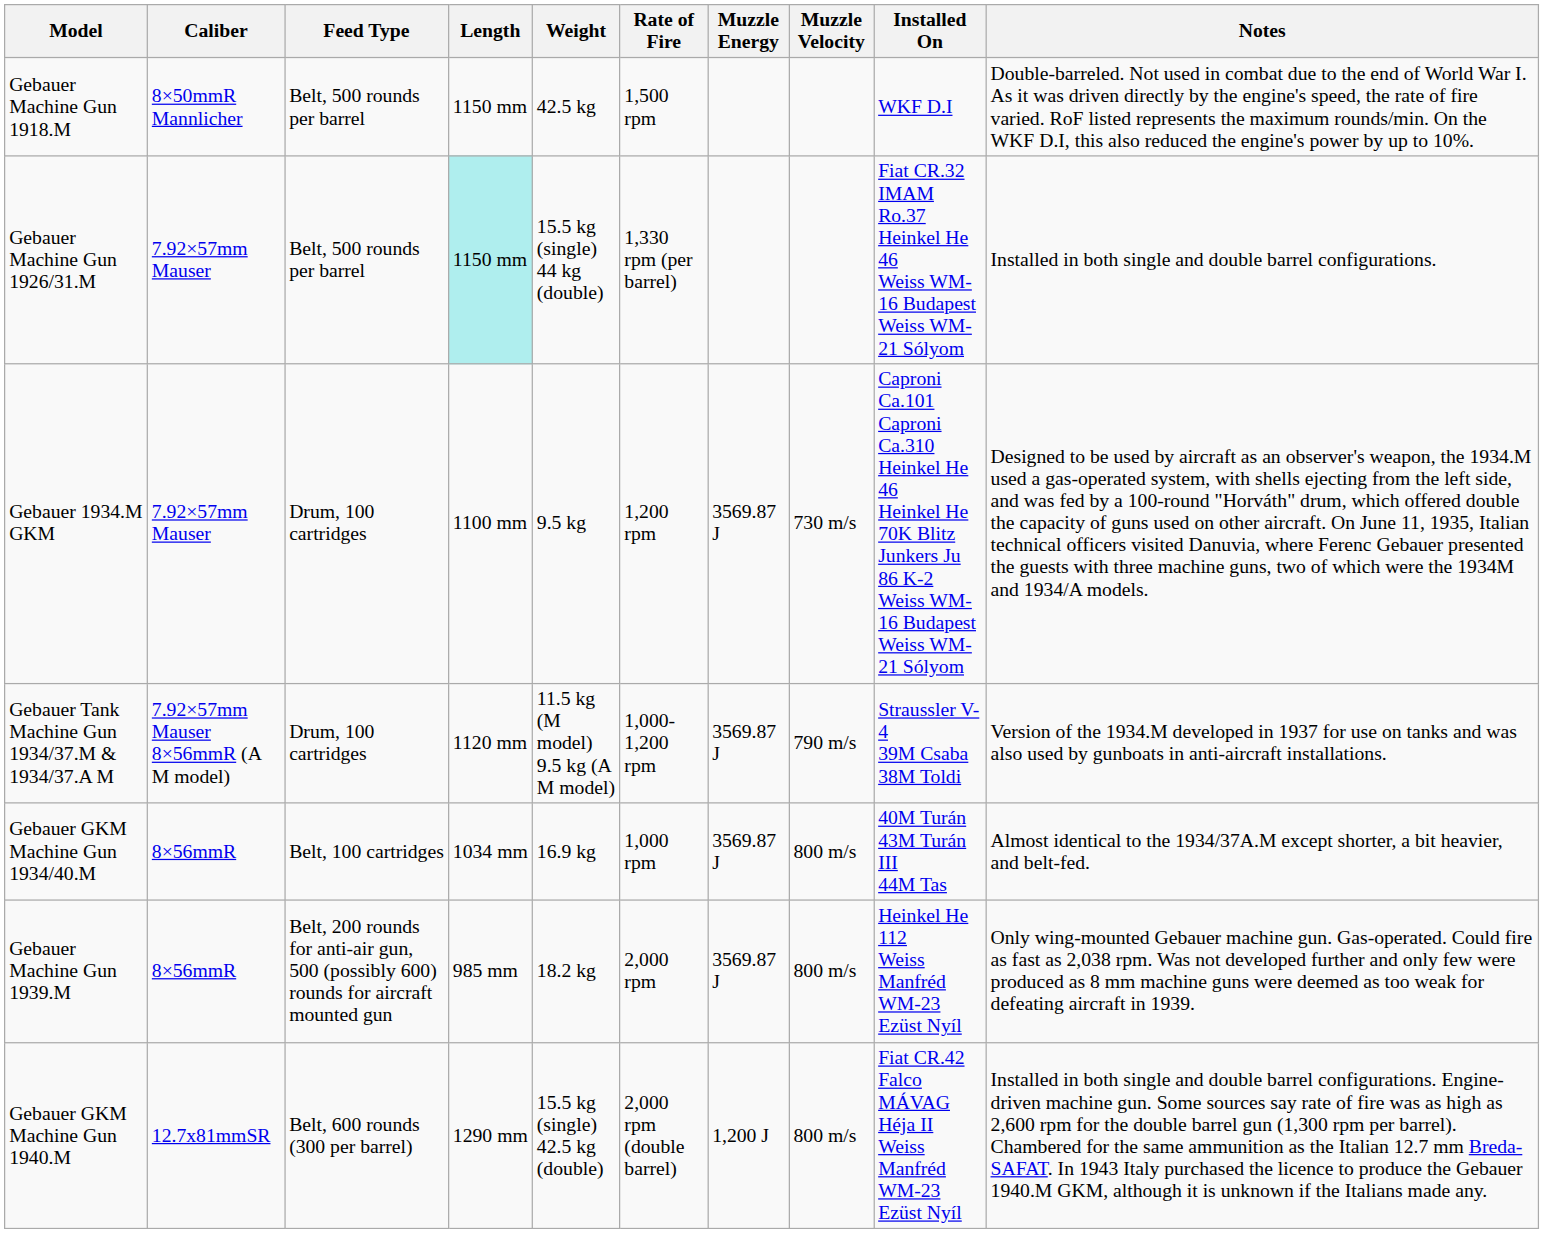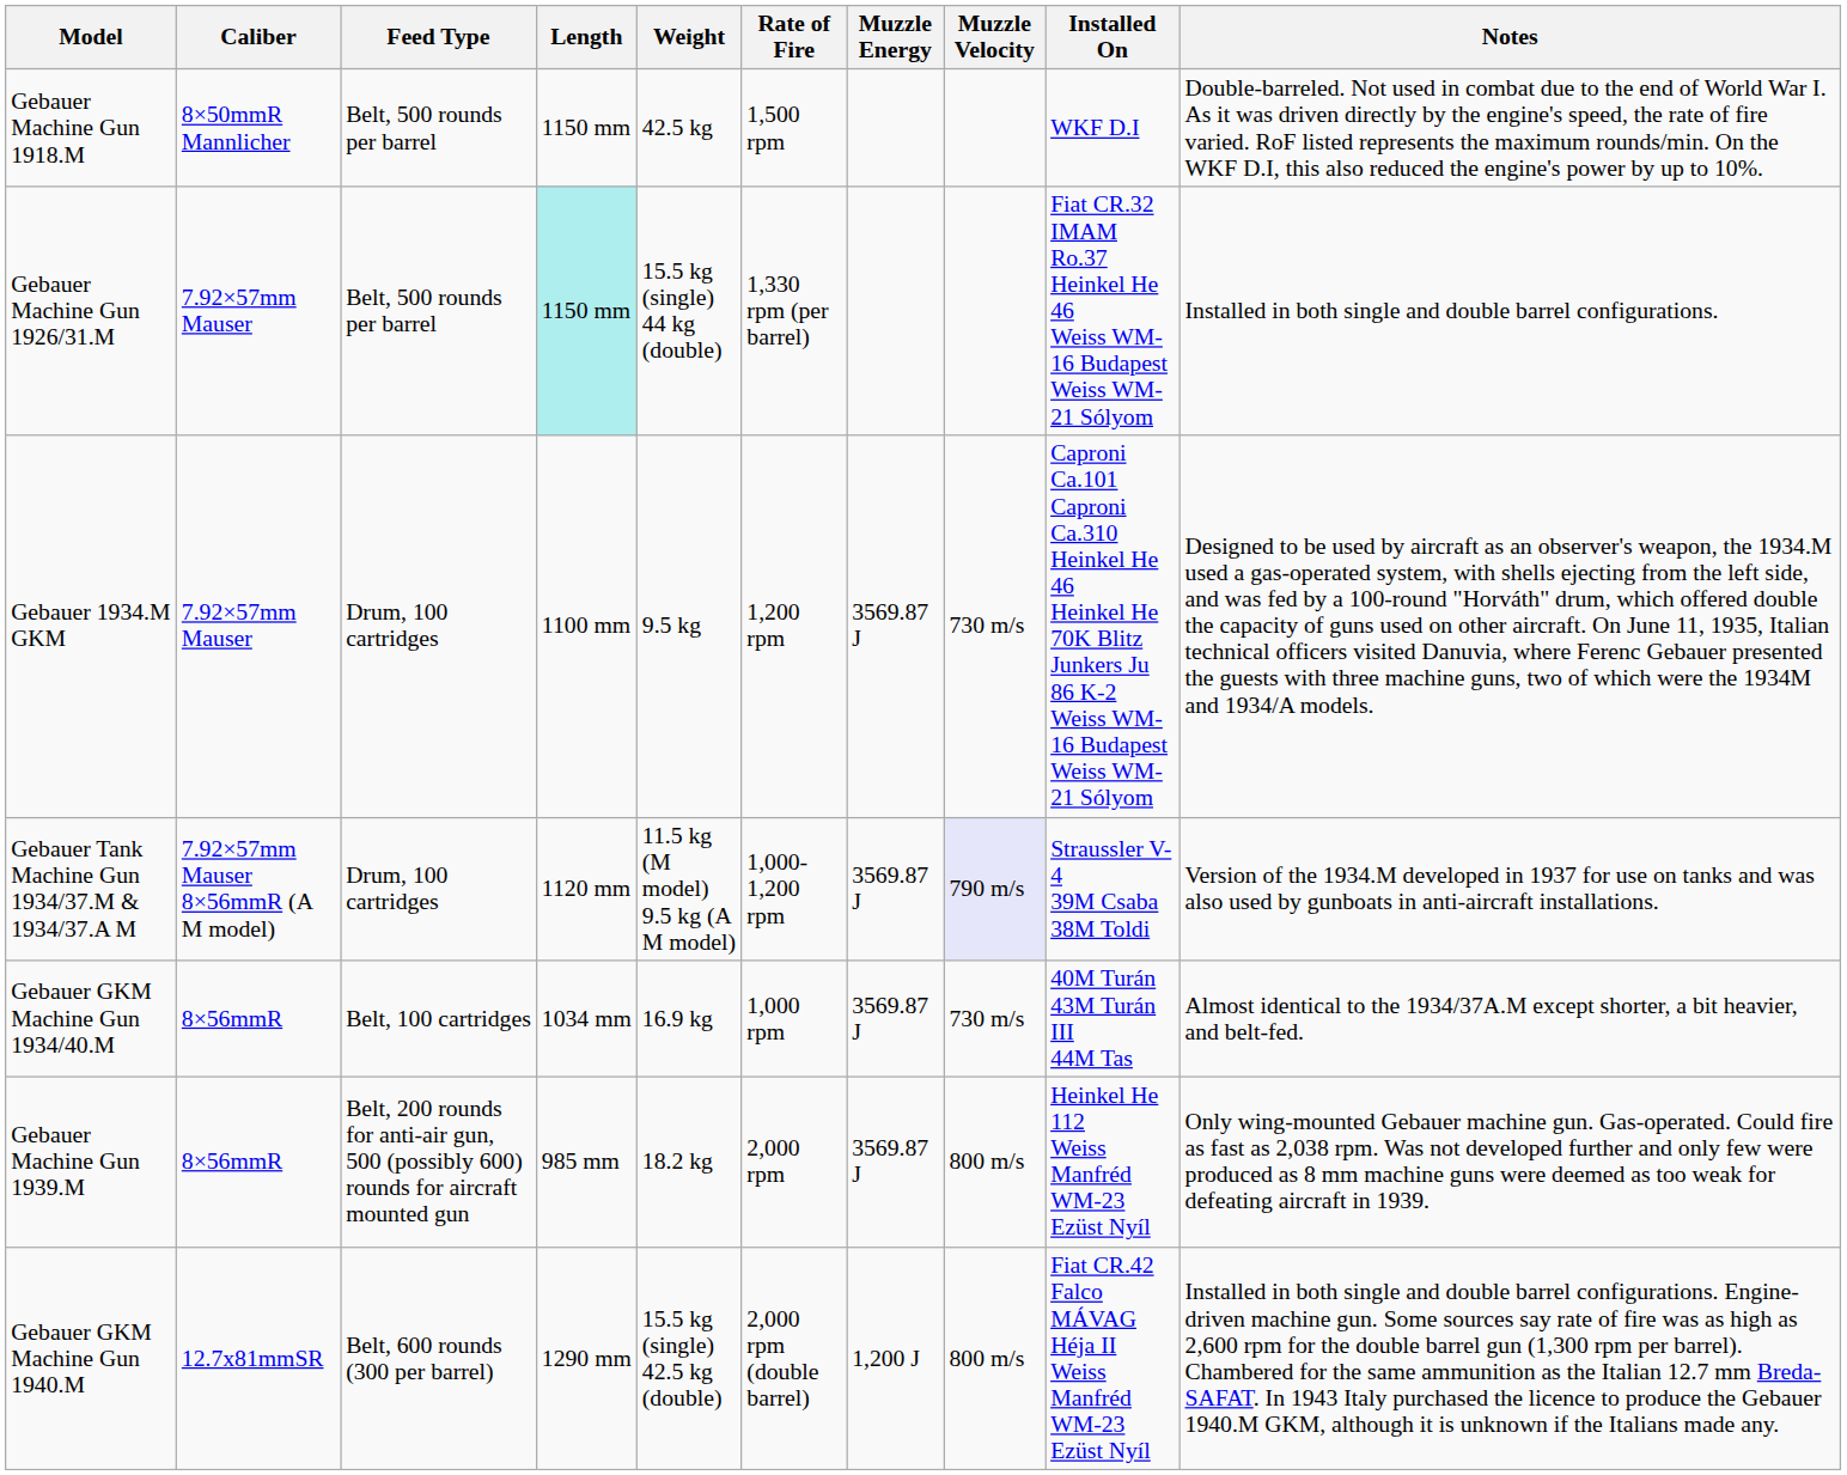Gebauer Tank Machine Gun 1934/37.M & 1934/37.A M | Muzzle Velocity: no background -> lavender background
Gebauer GKM Machine Gun 1934/40.M | Muzzle Velocity: 800 m/s -> 730 m/s
